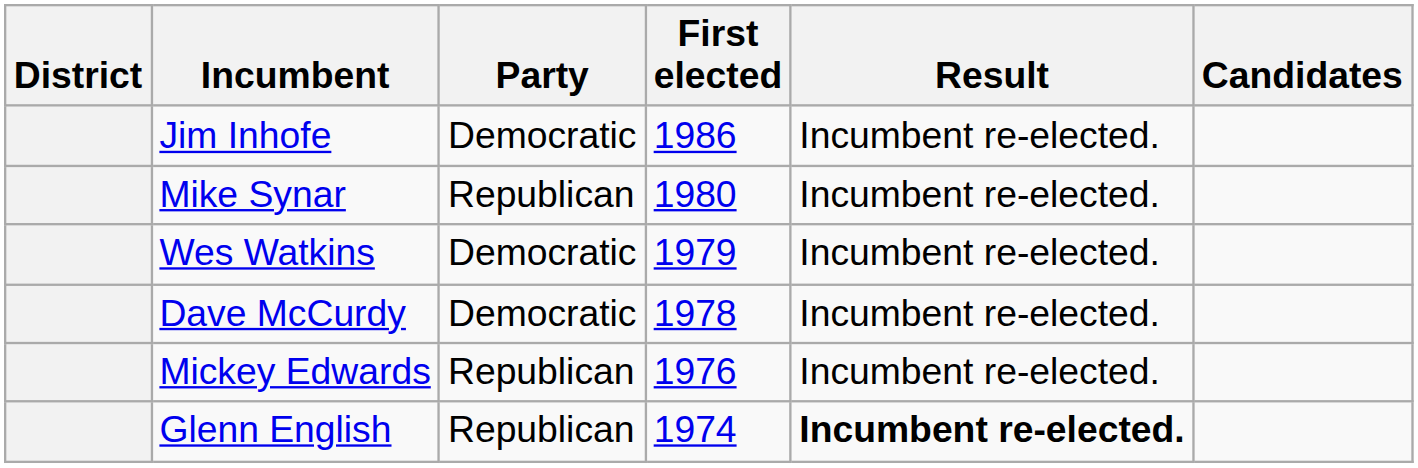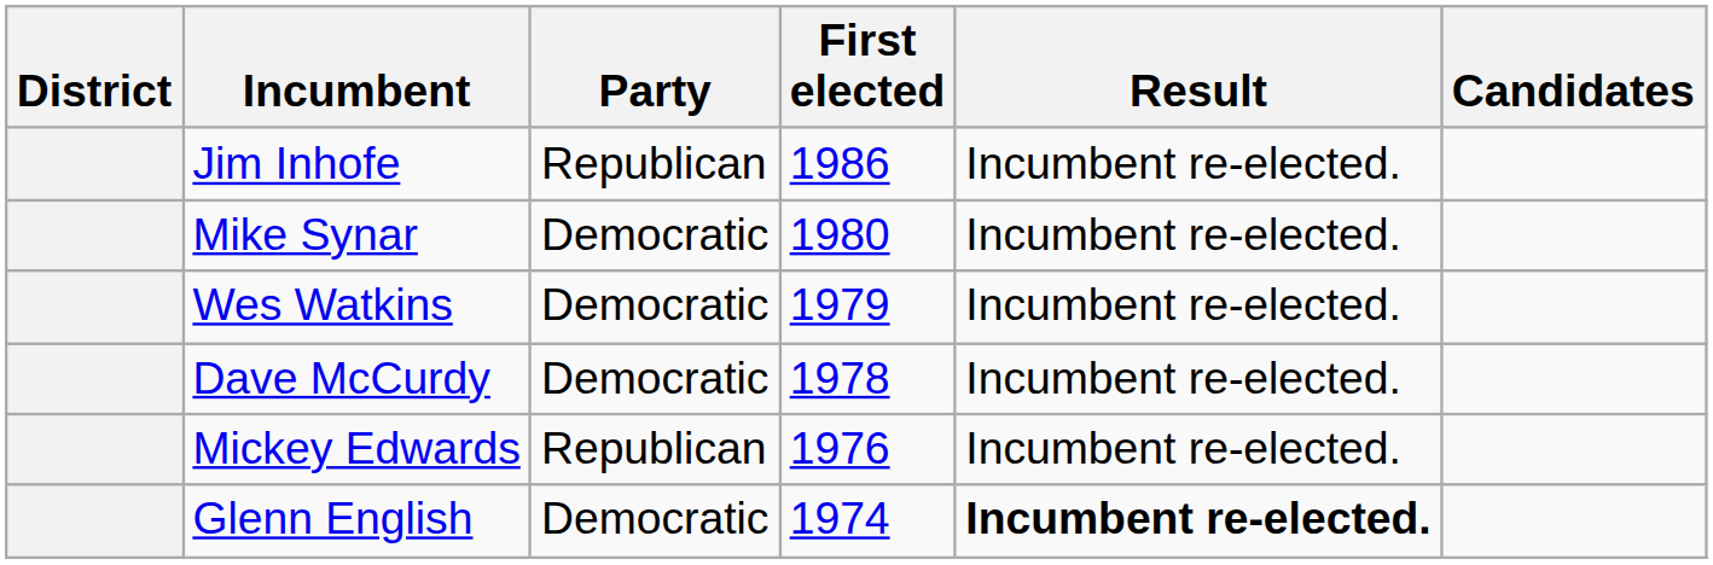Jim Inhofe | Party: Democratic -> Republican
Mike Synar | Party: Republican -> Democratic
Glenn English | Party: Republican -> Democratic
